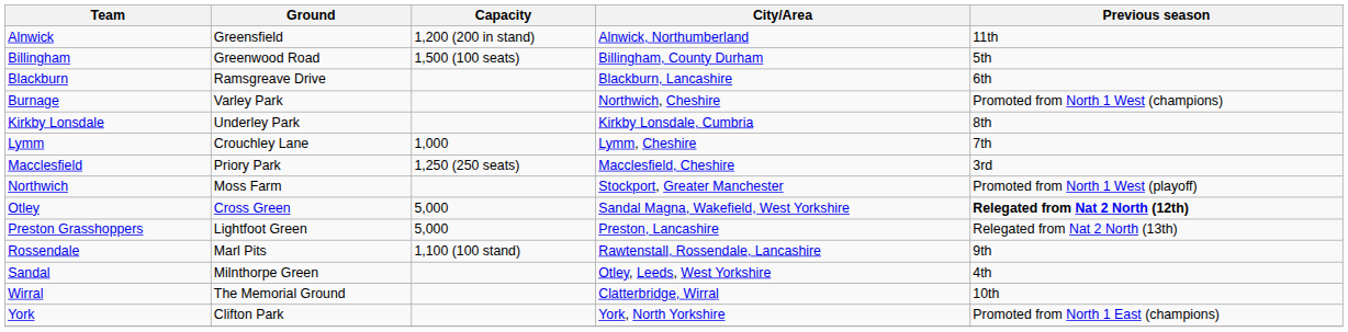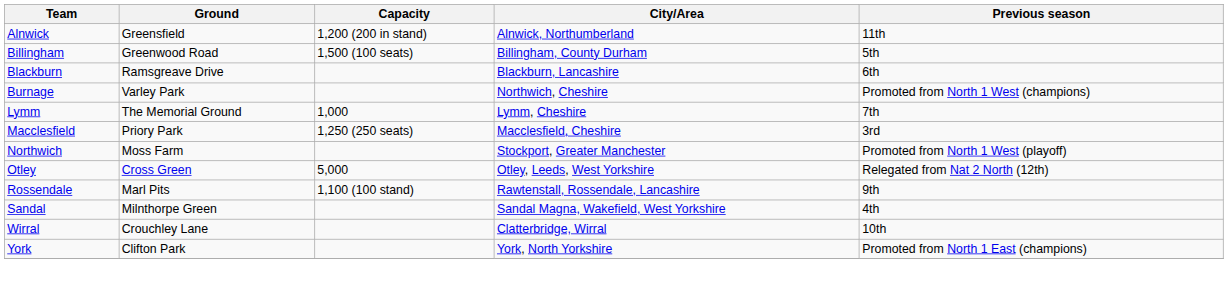- row: Kirkby Lonsdale | Underley Park | Kirkby Lonsdale, Cumbria | 8th
Lymm | Ground: Crouchley Lane -> The Memorial Ground
Otley | City/Area: Sandal Magna, Wakefield, West Yorkshire -> Otley, Leeds, West Yorkshire
Otley | Previous season: bold -> normal
- row: Preston Grasshoppers | Lightfoot Green | 5,000 | Preston, Lancashire | Relegated from Nat 2 North (13th)
Sandal | City/Area: Otley, Leeds, West Yorkshire -> Sandal Magna, Wakefield, West Yorkshire
Wirral | Ground: The Memorial Ground -> Crouchley Lane
